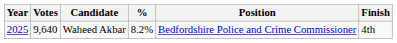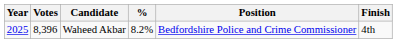Waheed Akbar | Votes: 9,640 -> 8,396
